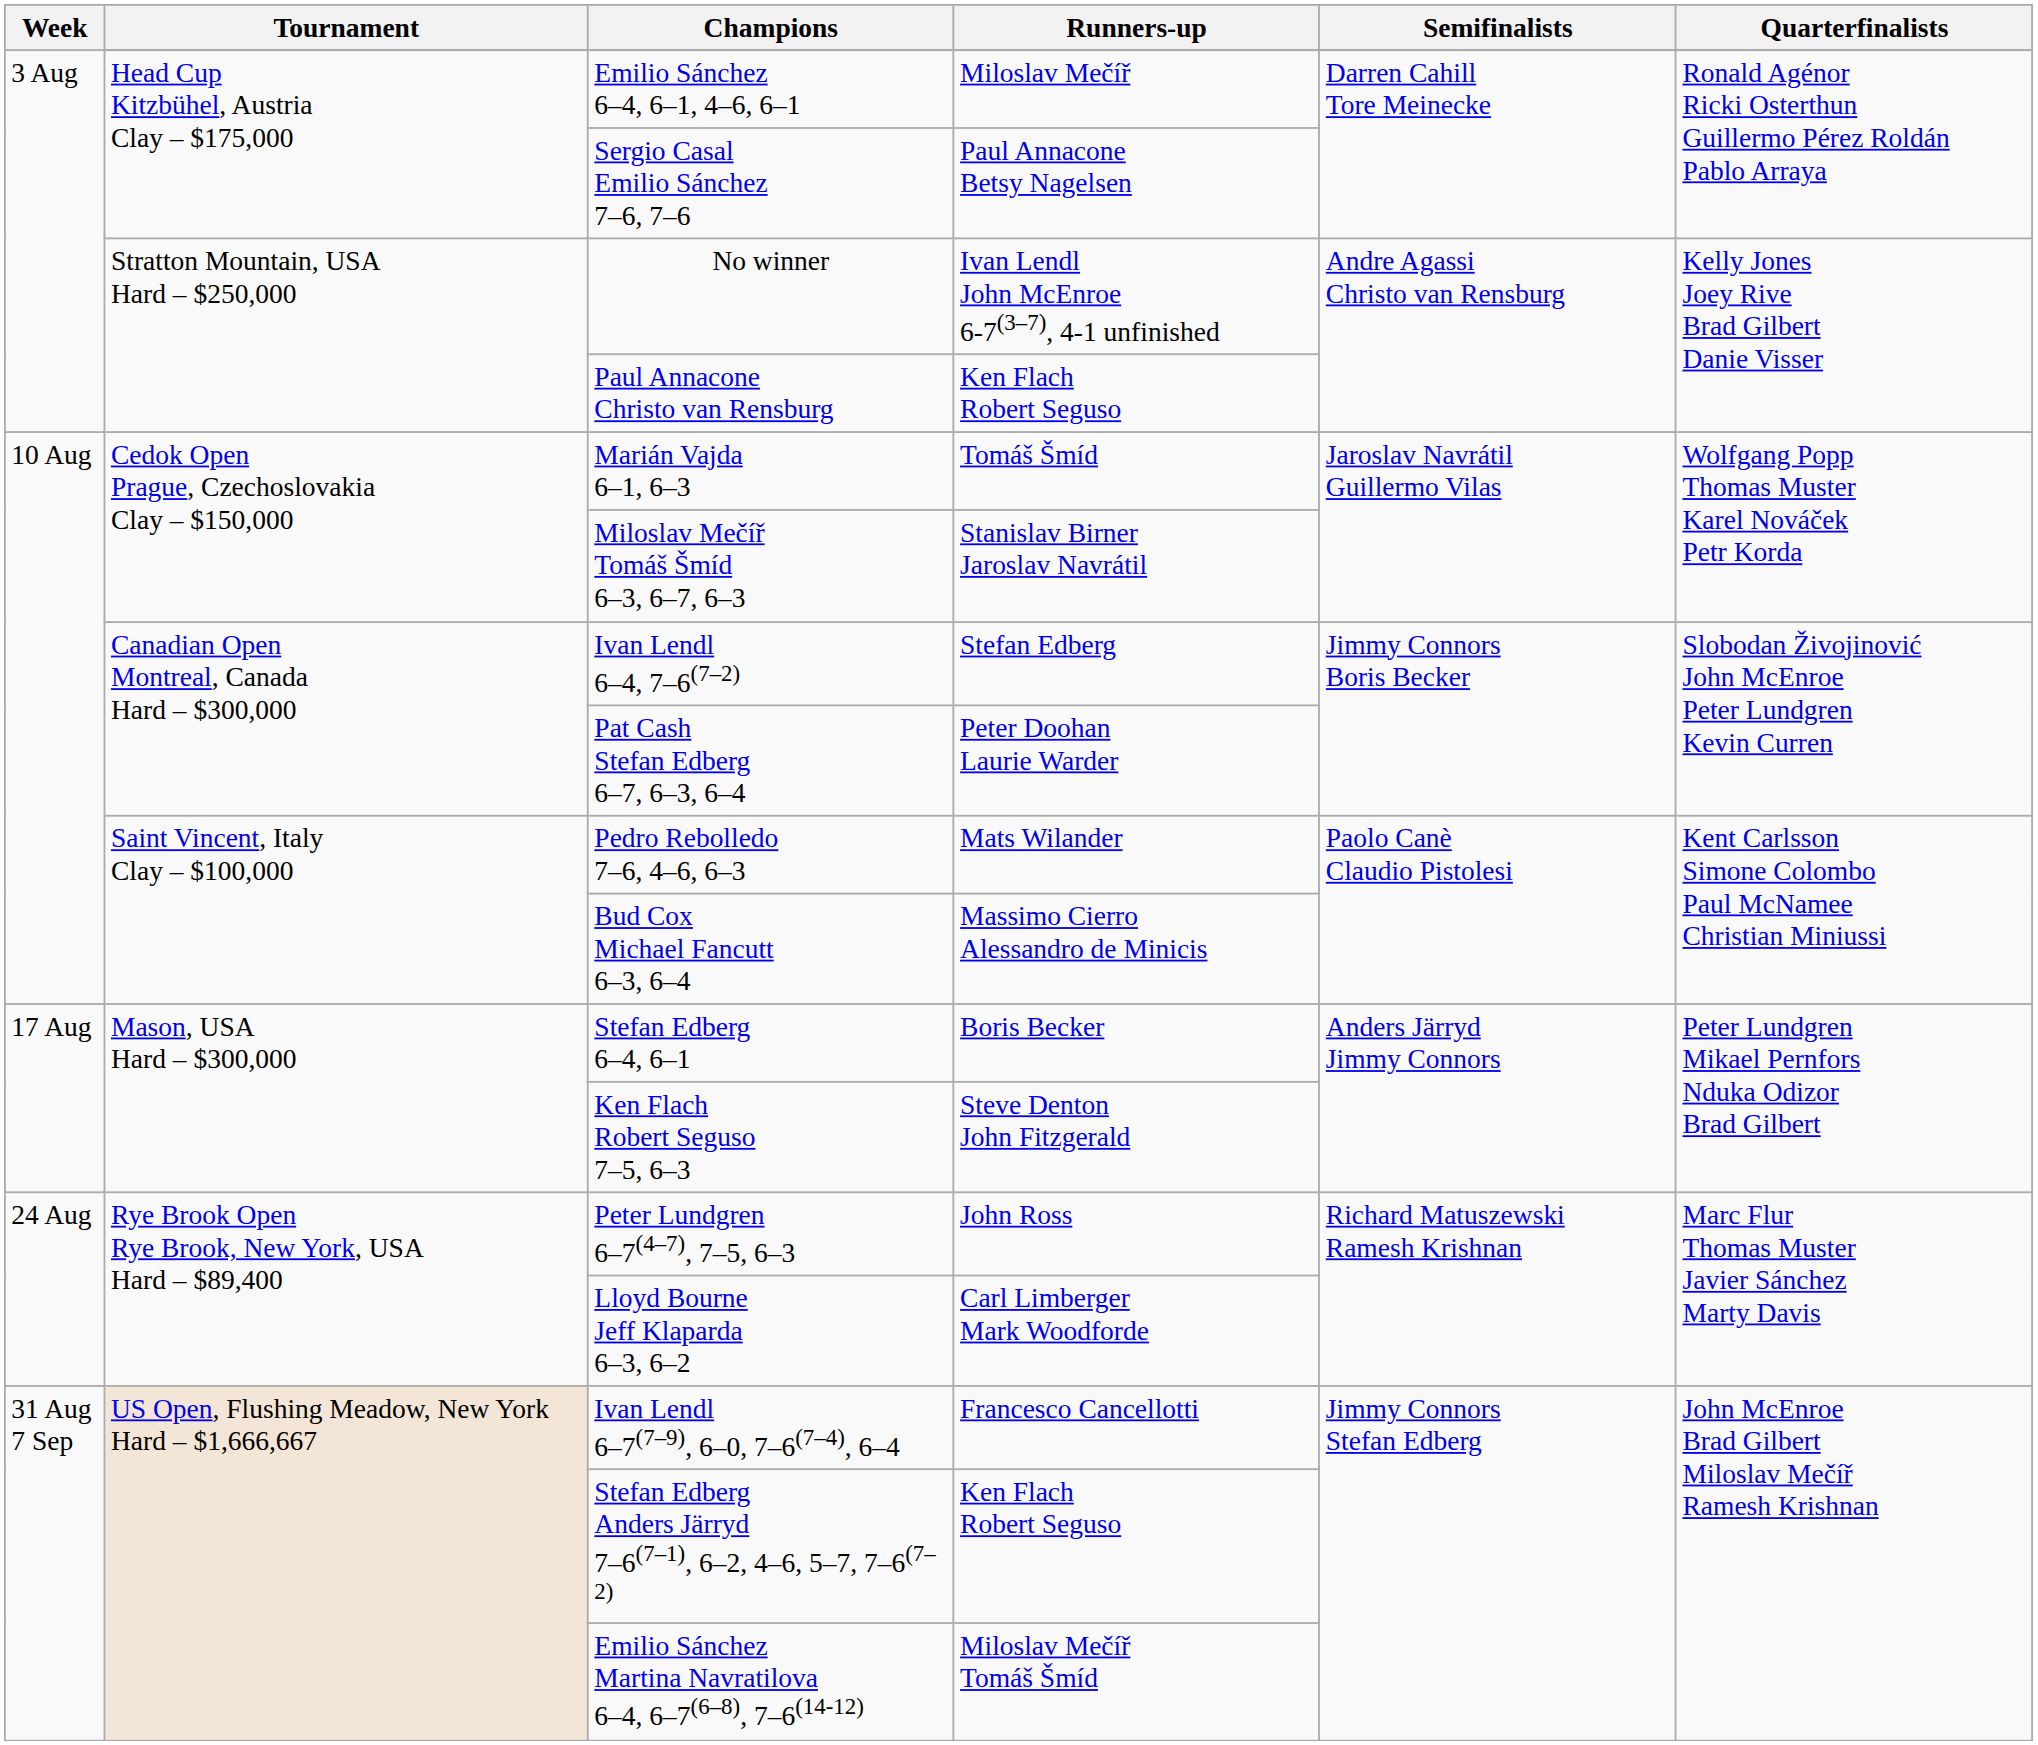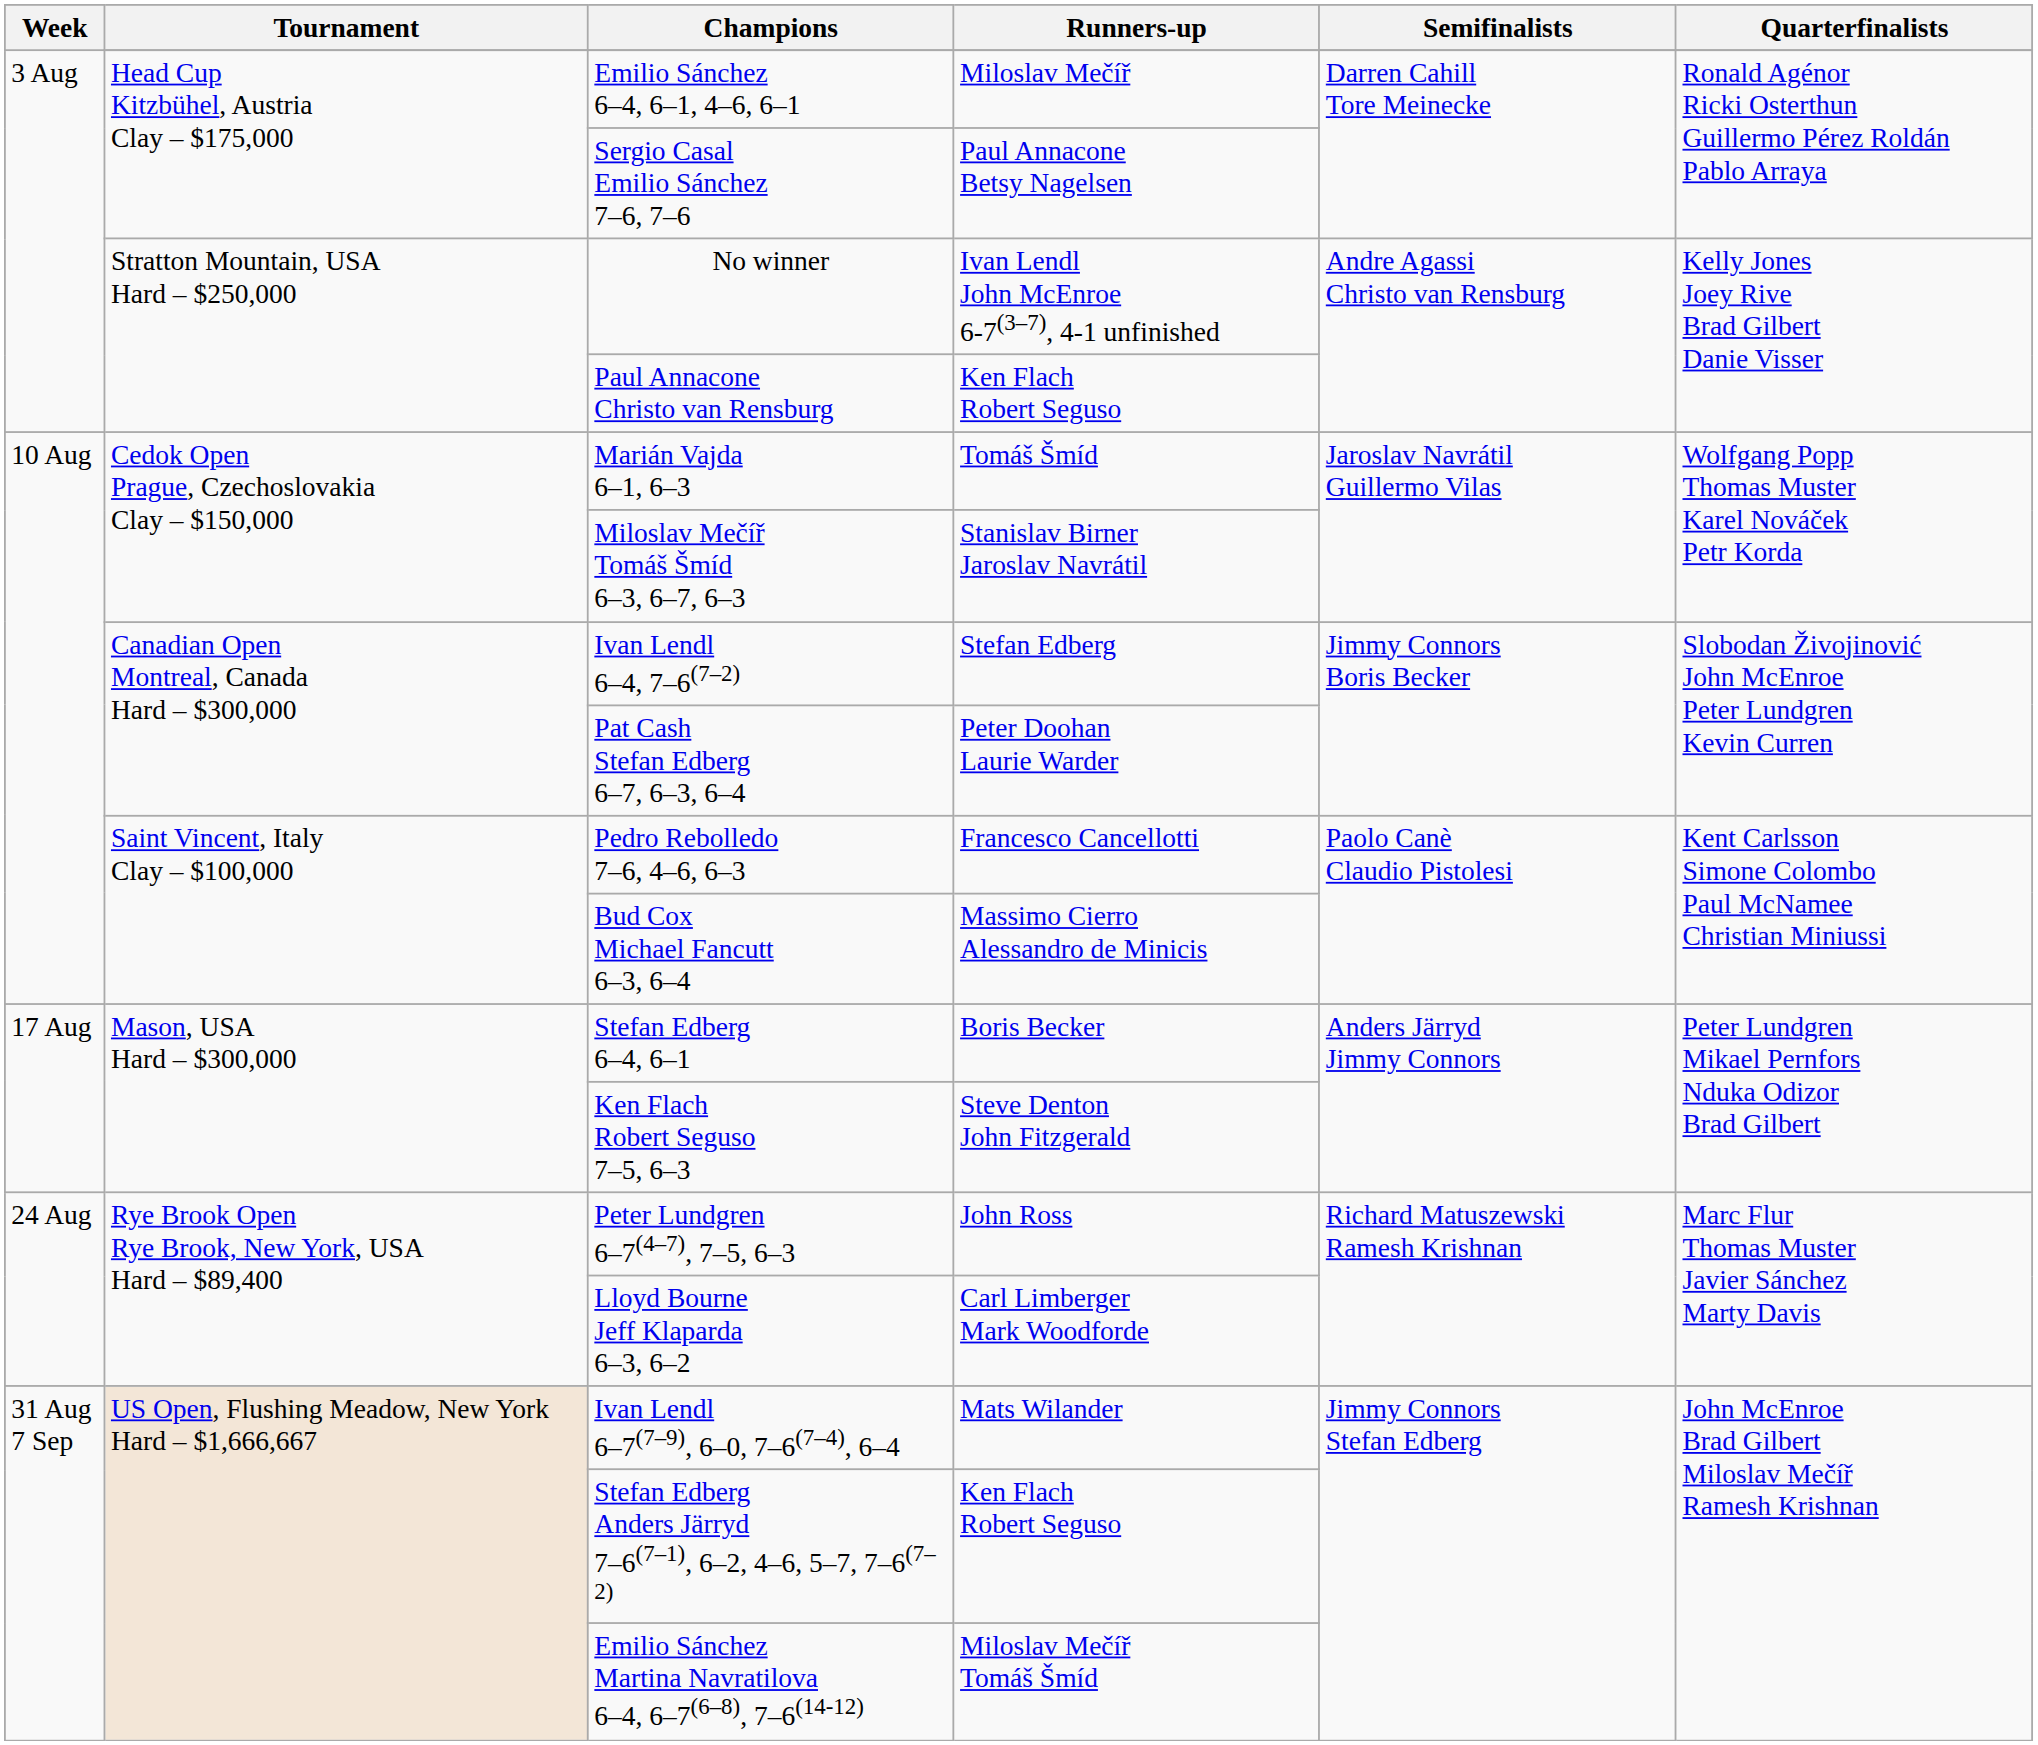Pedro Rebolledo 7–6, 4–6, 6–3 | Runners-up: Mats Wilander -> Francesco Cancellotti
Ivan Lendl 6–7(7–9), 6–0, 7–6(7–4), 6–4 | Runners-up: Francesco Cancellotti -> Mats Wilander
